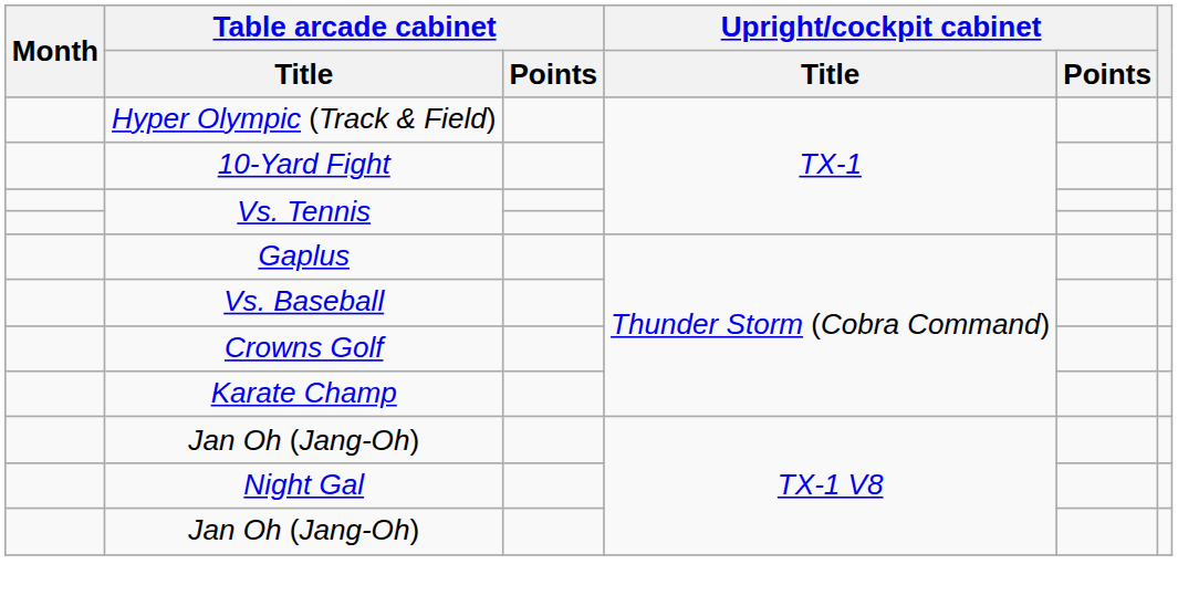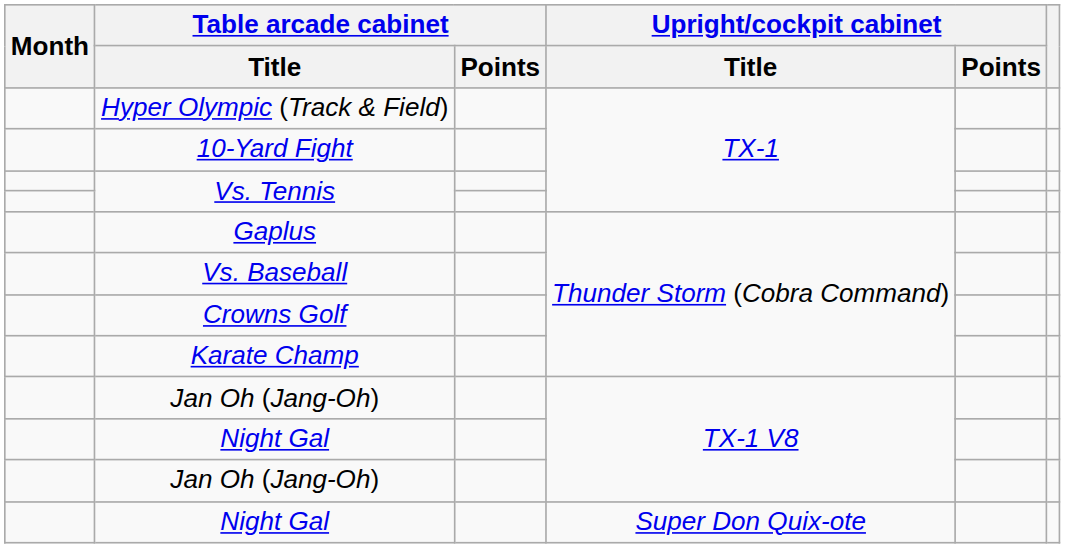+ row: Night Gal | Super Don Quix-ote
